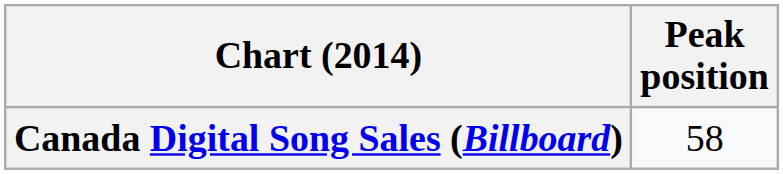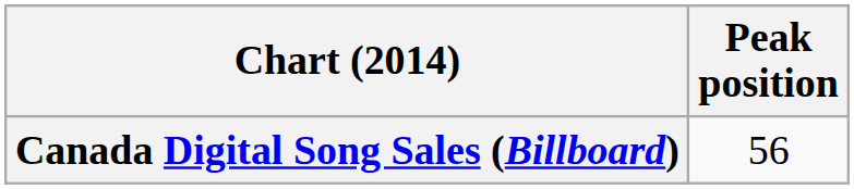Canada Digital Song Sales (Billboard) | Peak position: 58 -> 56
